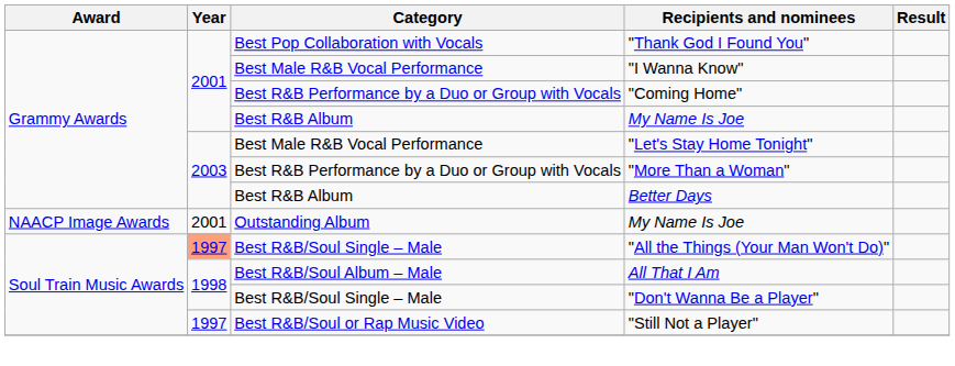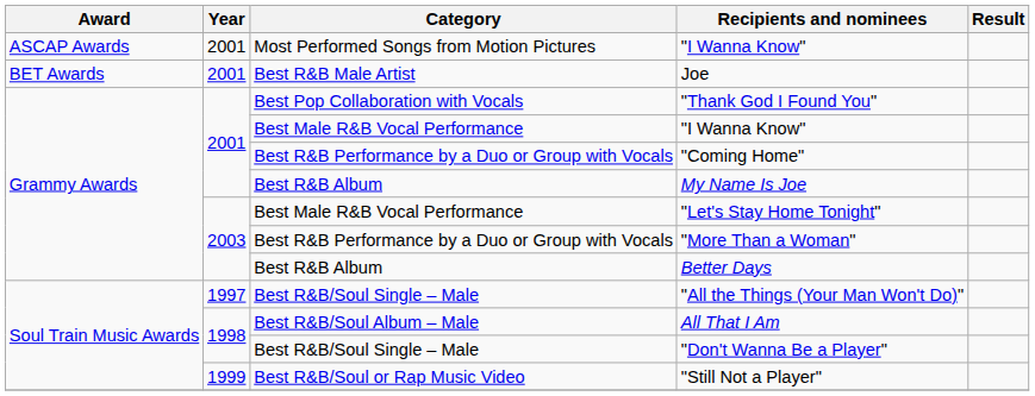+ row: ASCAP Awards | 2001 | Most Performed Songs from Motion Pictures | "I Wanna Know"
+ row: BET Awards | 2001 | Best R&B Male Artist | Joe
- row: NAACP Image Awards | 2001 | Outstanding Album | My Name Is Joe
"All the Things (Your Man Won't Do)" | Year: lightsalmon background -> no background
"Still Not a Player" | Year: 1997 -> 1999
